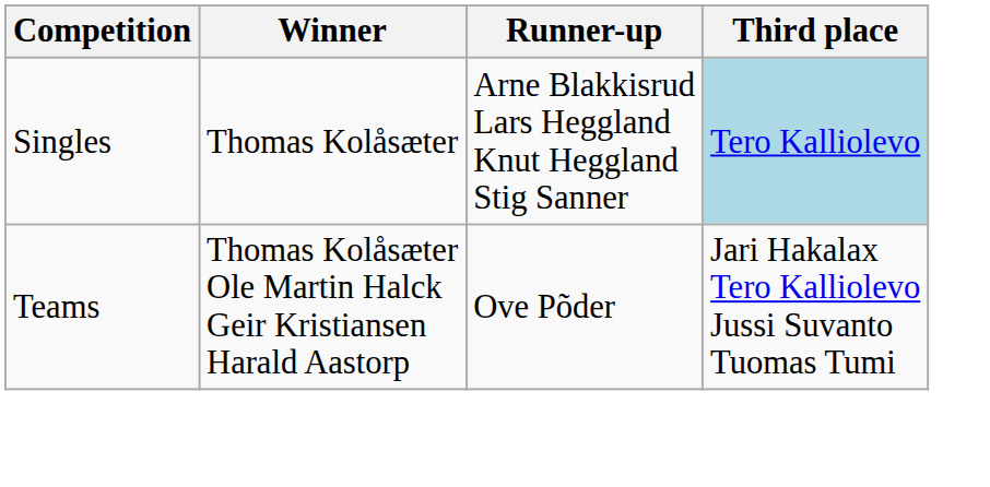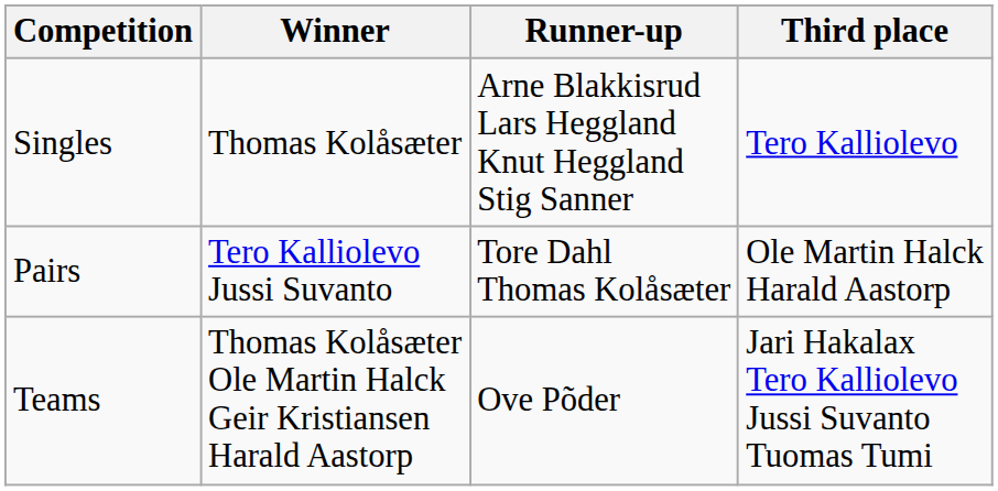Singles | Third place: lightblue background -> no background
+ row: Pairs | Tero Kalliolevo Jussi Suvanto | Tore Dahl Thomas Kolåsæter | Ole Martin Halck Harald Aastorp
